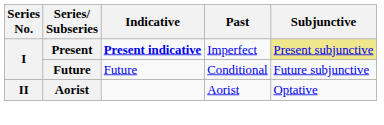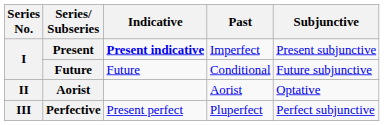Present | Subjunctive: khaki background -> no background
+ row: III | Perfective | Present perfect | Pluperfect | Perfect subjunctive
